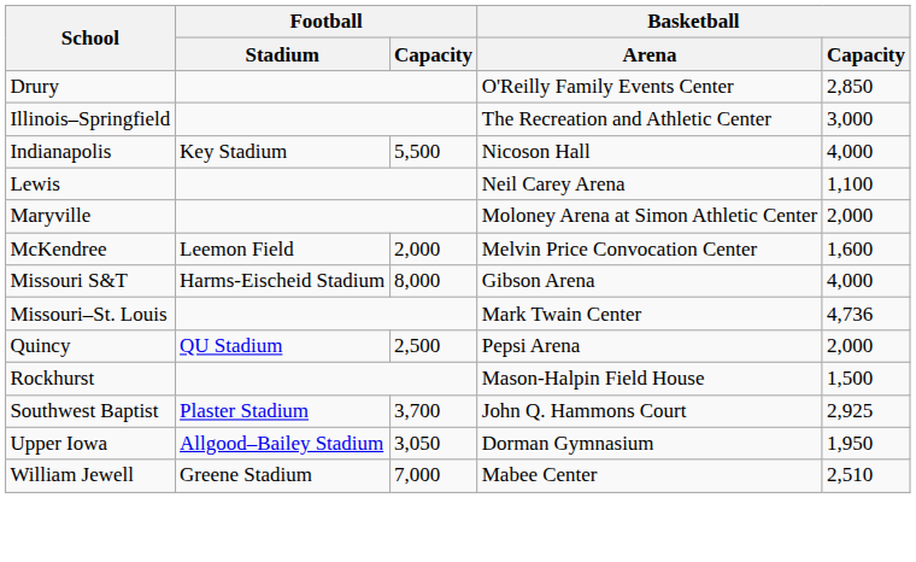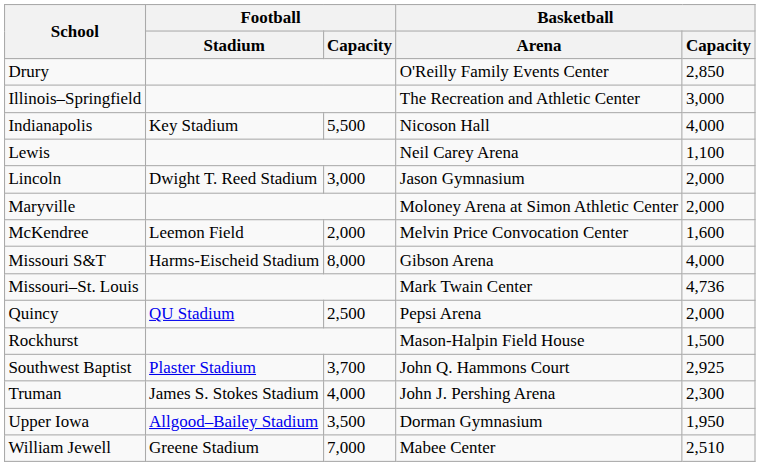+ row: Lincoln | Dwight T. Reed Stadium | 3,000 | Jason Gymnasium | 2,000
+ row: Truman | James S. Stokes Stadium | 4,000 | John J. Pershing Arena | 2,300
Upper Iowa | Football / Capacity: 3,050 -> 3,500
